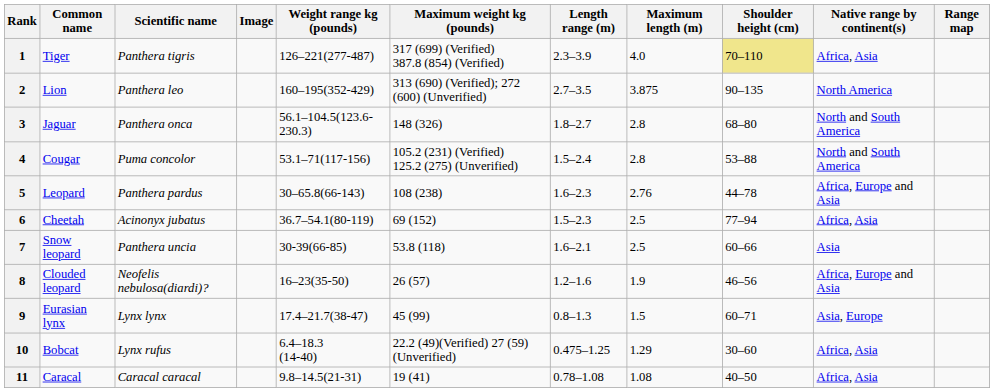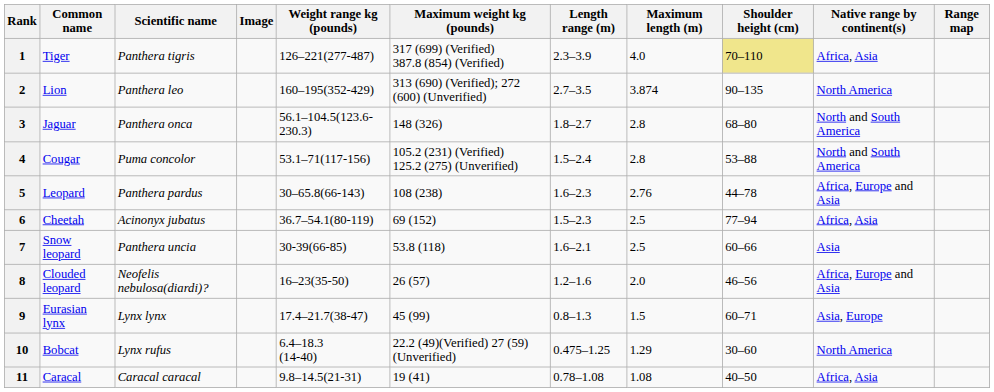2 | Maximum length (m): 3.875 -> 3.874
8 | Maximum length (m): 1.9 -> 2.0
10 | Native range by continent(s): Africa, Asia -> North America
